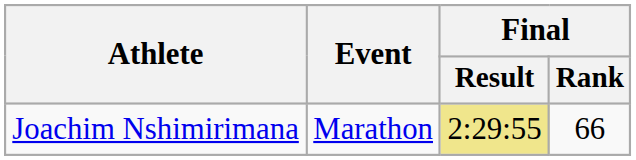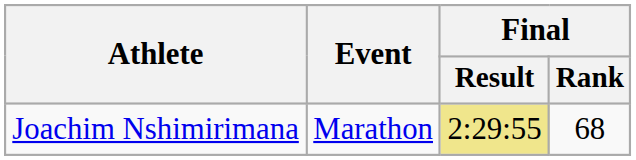Joachim Nshimirimana | Final / Rank: 66 -> 68
